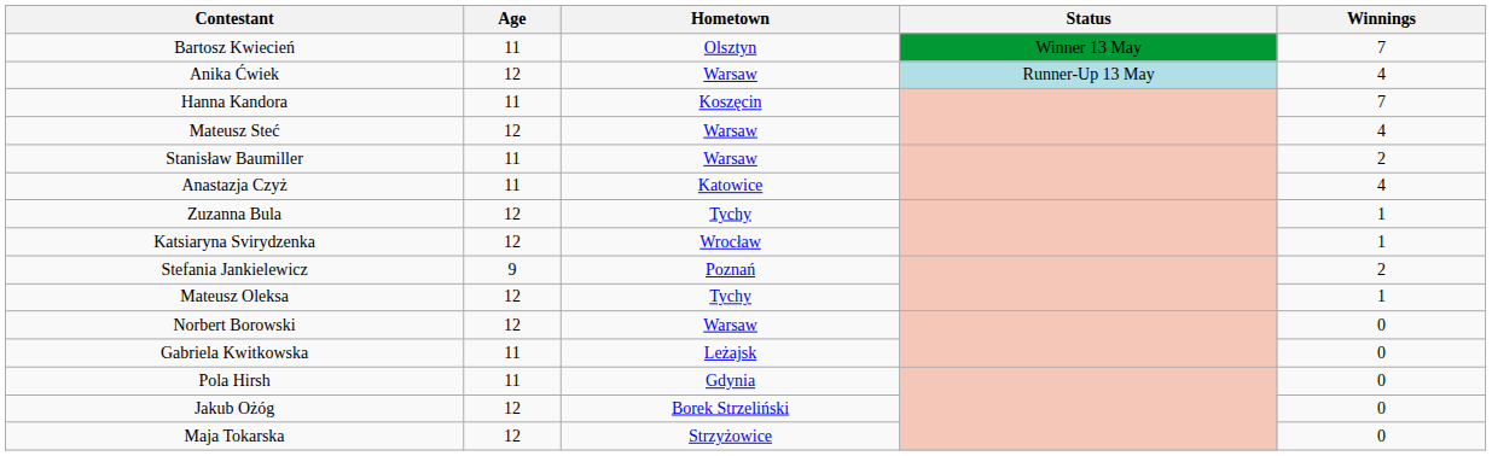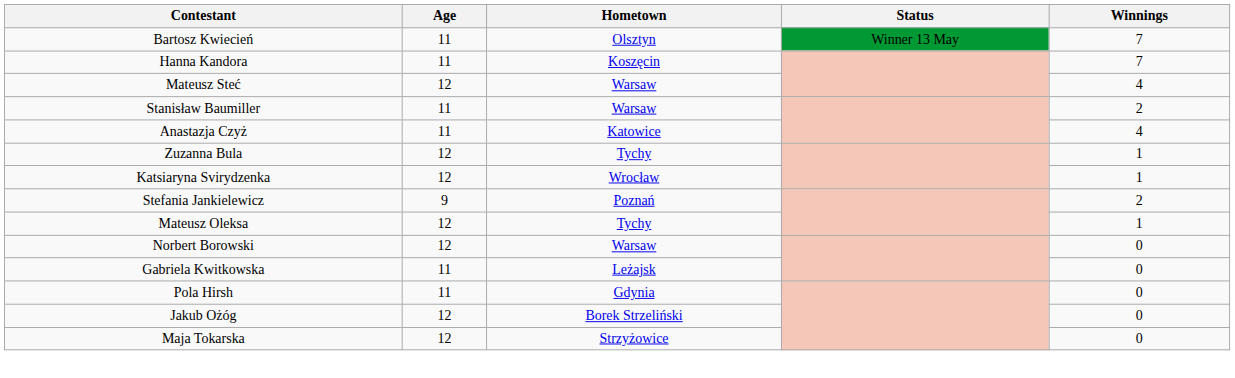- row: Anika Ćwiek | 12 | Warsaw | Runner-Up 13 May | 4
